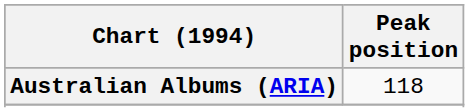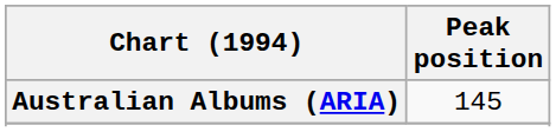Australian Albums (ARIA) | Peak position: 118 -> 145
